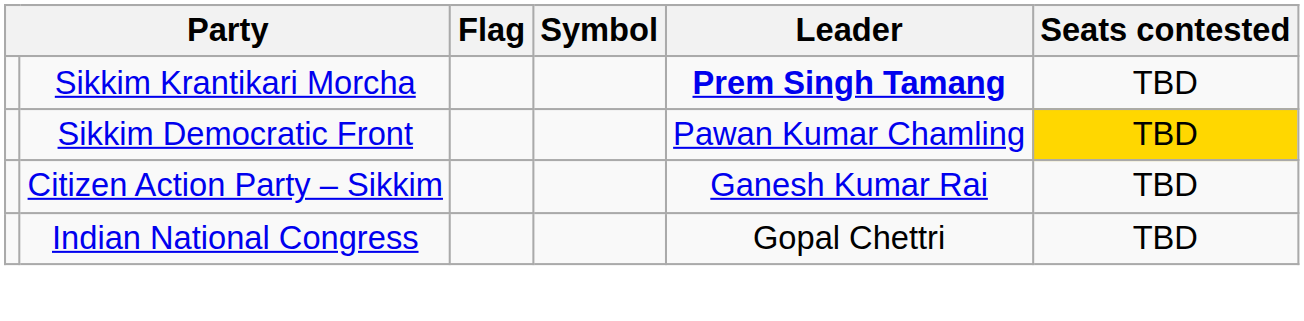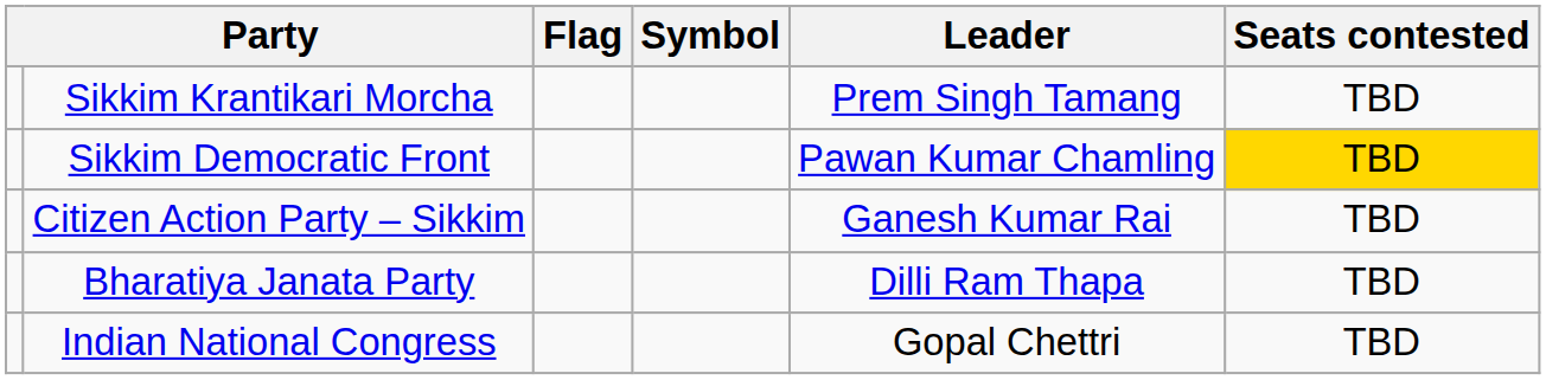Sikkim Krantikari Morcha | Leader: bold -> normal
+ row: Bharatiya Janata Party | Dilli Ram Thapa | TBD
